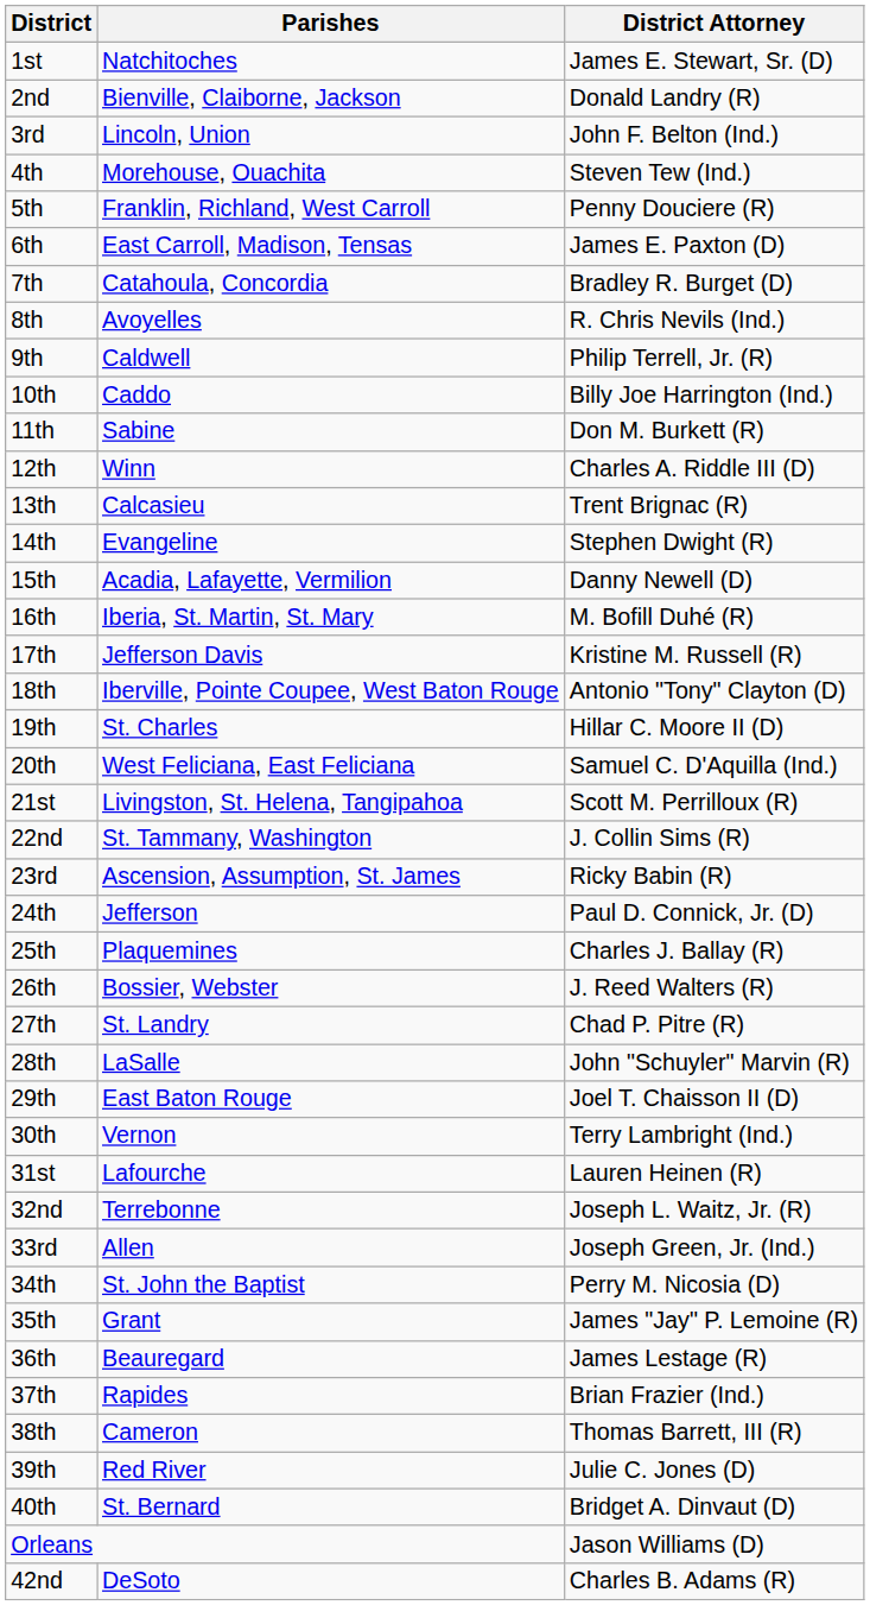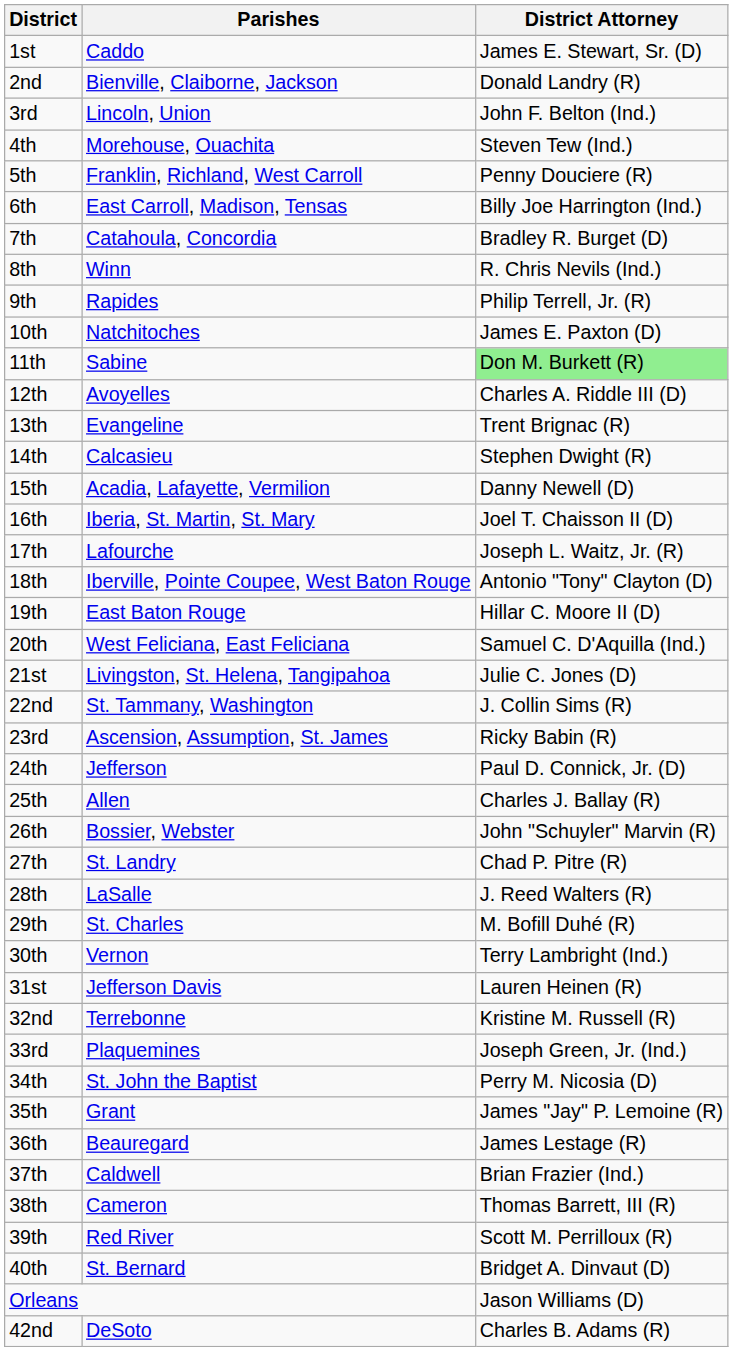1st | Parishes: Natchitoches -> Caddo
6th | District Attorney: James E. Paxton (D) -> Billy Joe Harrington (Ind.)
8th | Parishes: Avoyelles -> Winn
9th | Parishes: Caldwell -> Rapides
10th | Parishes: Caddo -> Natchitoches
10th | District Attorney: Billy Joe Harrington (Ind.) -> James E. Paxton (D)
11th | District Attorney: no background -> lightgreen background
12th | Parishes: Winn -> Avoyelles
13th | Parishes: Calcasieu -> Evangeline
14th | Parishes: Evangeline -> Calcasieu
16th | District Attorney: M. Bofill Duhé (R) -> Joel T. Chaisson II (D)
17th | Parishes: Jefferson Davis -> Lafourche
17th | District Attorney: Kristine M. Russell (R) -> Joseph L. Waitz, Jr. (R)
19th | Parishes: St. Charles -> East Baton Rouge
21st | District Attorney: Scott M. Perrilloux (R) -> Julie C. Jones (D)
25th | Parishes: Plaquemines -> Allen
26th | District Attorney: J. Reed Walters (R) -> John "Schuyler" Marvin (R)
28th | District Attorney: John "Schuyler" Marvin (R) -> J. Reed Walters (R)
29th | Parishes: East Baton Rouge -> St. Charles
29th | District Attorney: Joel T. Chaisson II (D) -> M. Bofill Duhé (R)
31st | Parishes: Lafourche -> Jefferson Davis
32nd | District Attorney: Joseph L. Waitz, Jr. (R) -> Kristine M. Russell (R)
33rd | Parishes: Allen -> Plaquemines
37th | Parishes: Rapides -> Caldwell
39th | District Attorney: Julie C. Jones (D) -> Scott M. Perrilloux (R)
